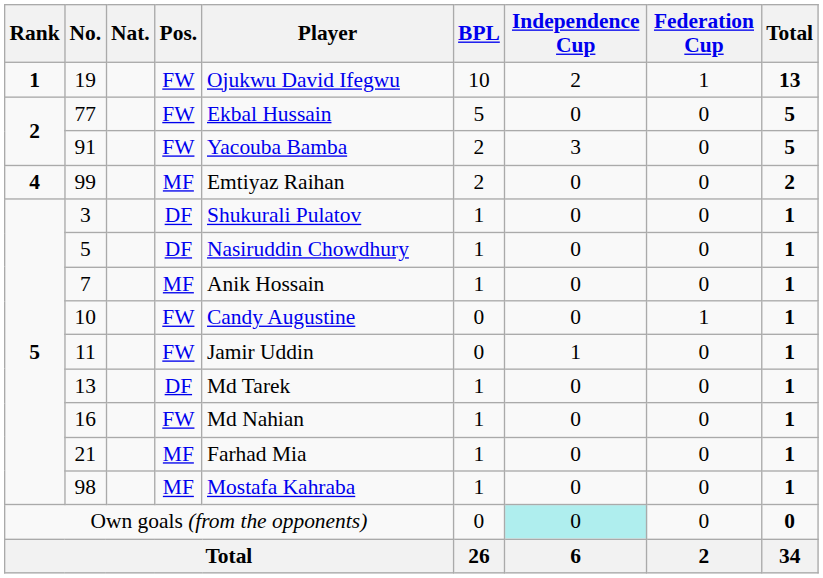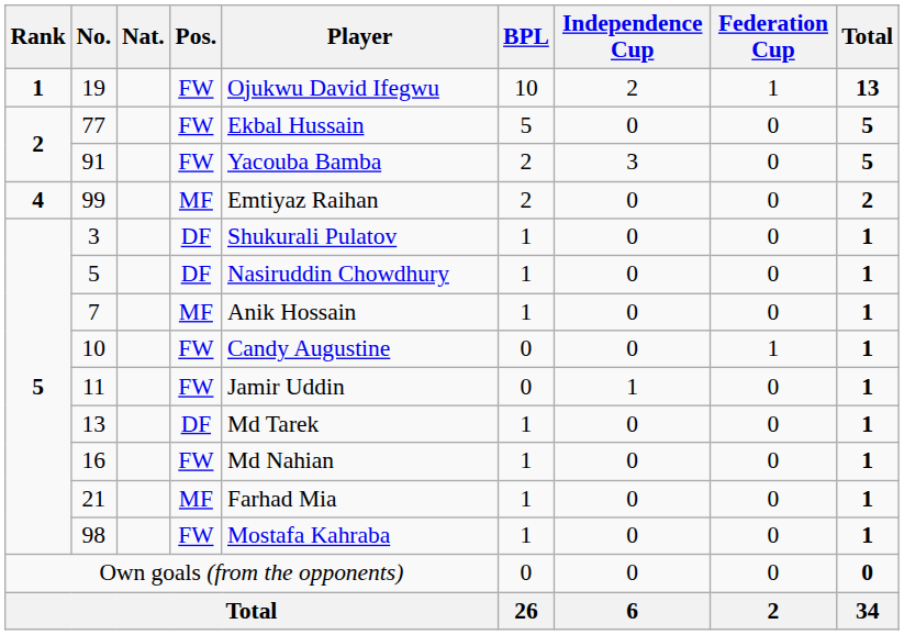98 | Pos.: MF -> FW
Own goals (from the opponents) | Independence Cup: paleturquoise background -> no background
